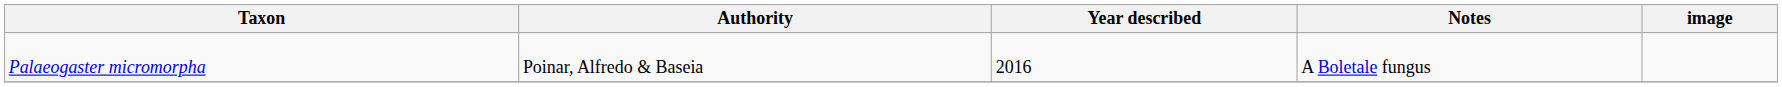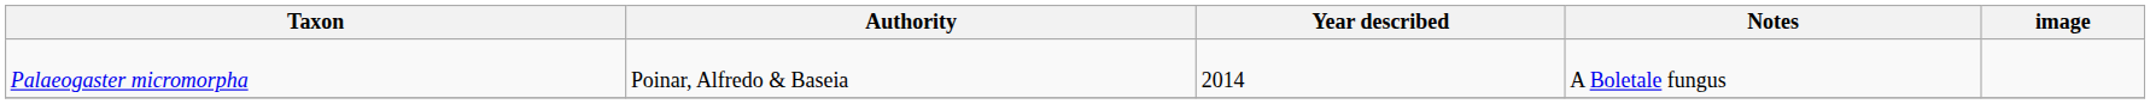Palaeogaster micromorpha | Year described: 2016 -> 2014
